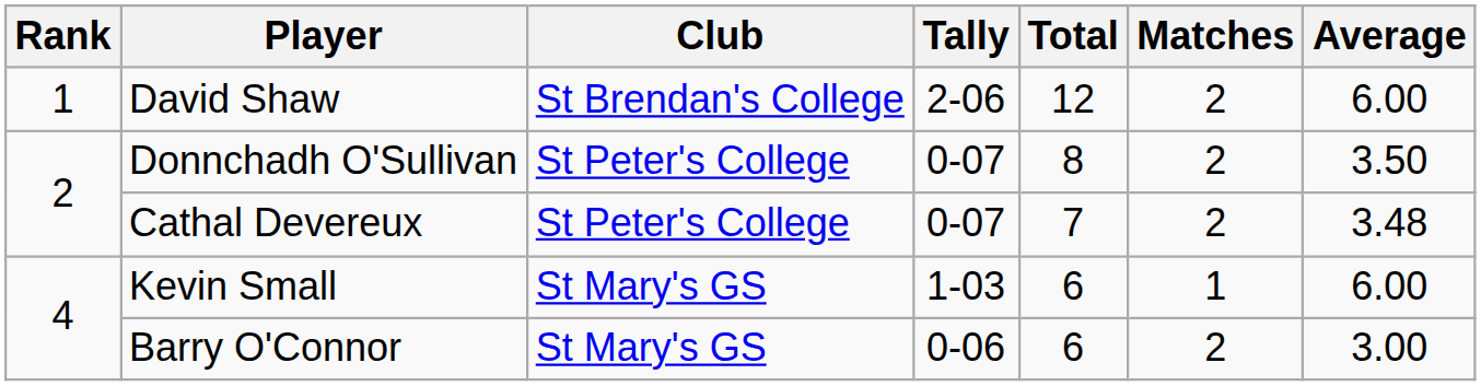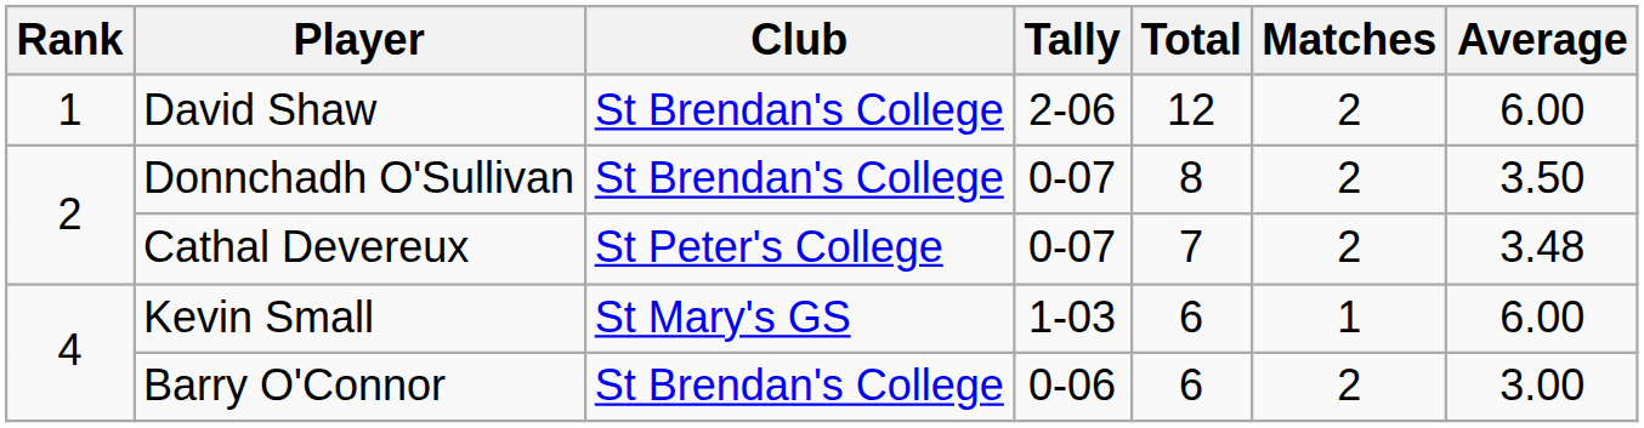Donnchadh O'Sullivan | Club: St Peter's College -> St Brendan's College
Barry O'Connor | Club: St Mary's GS -> St Brendan's College
